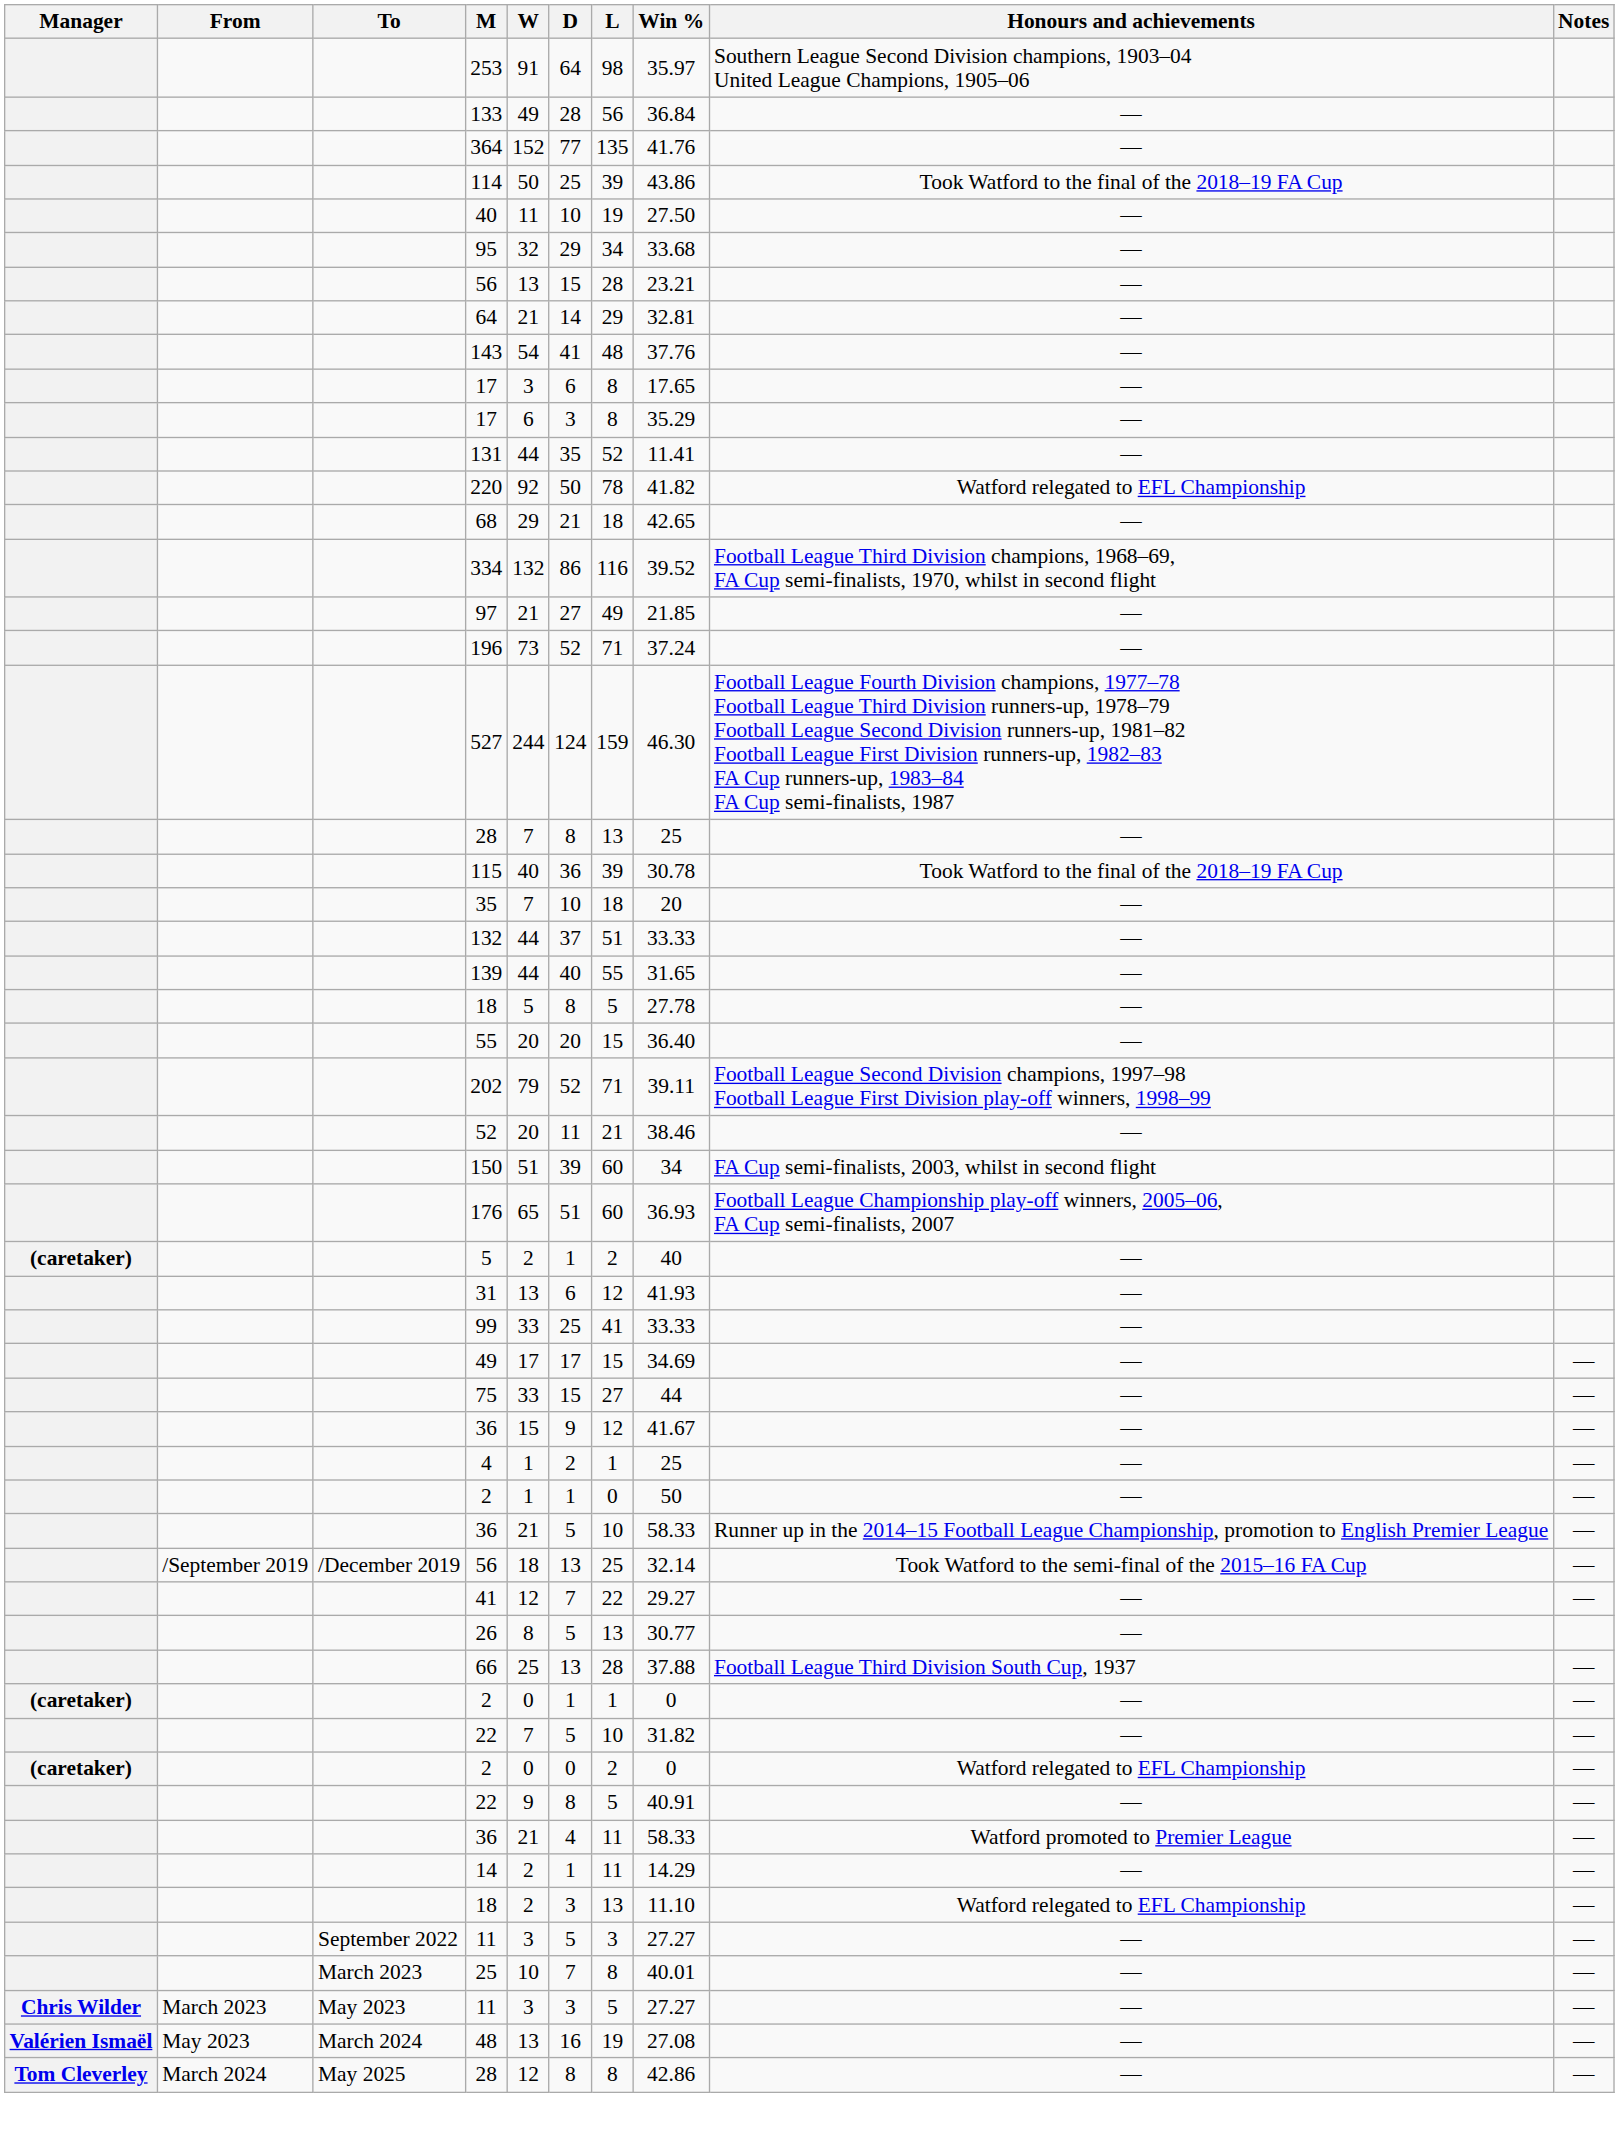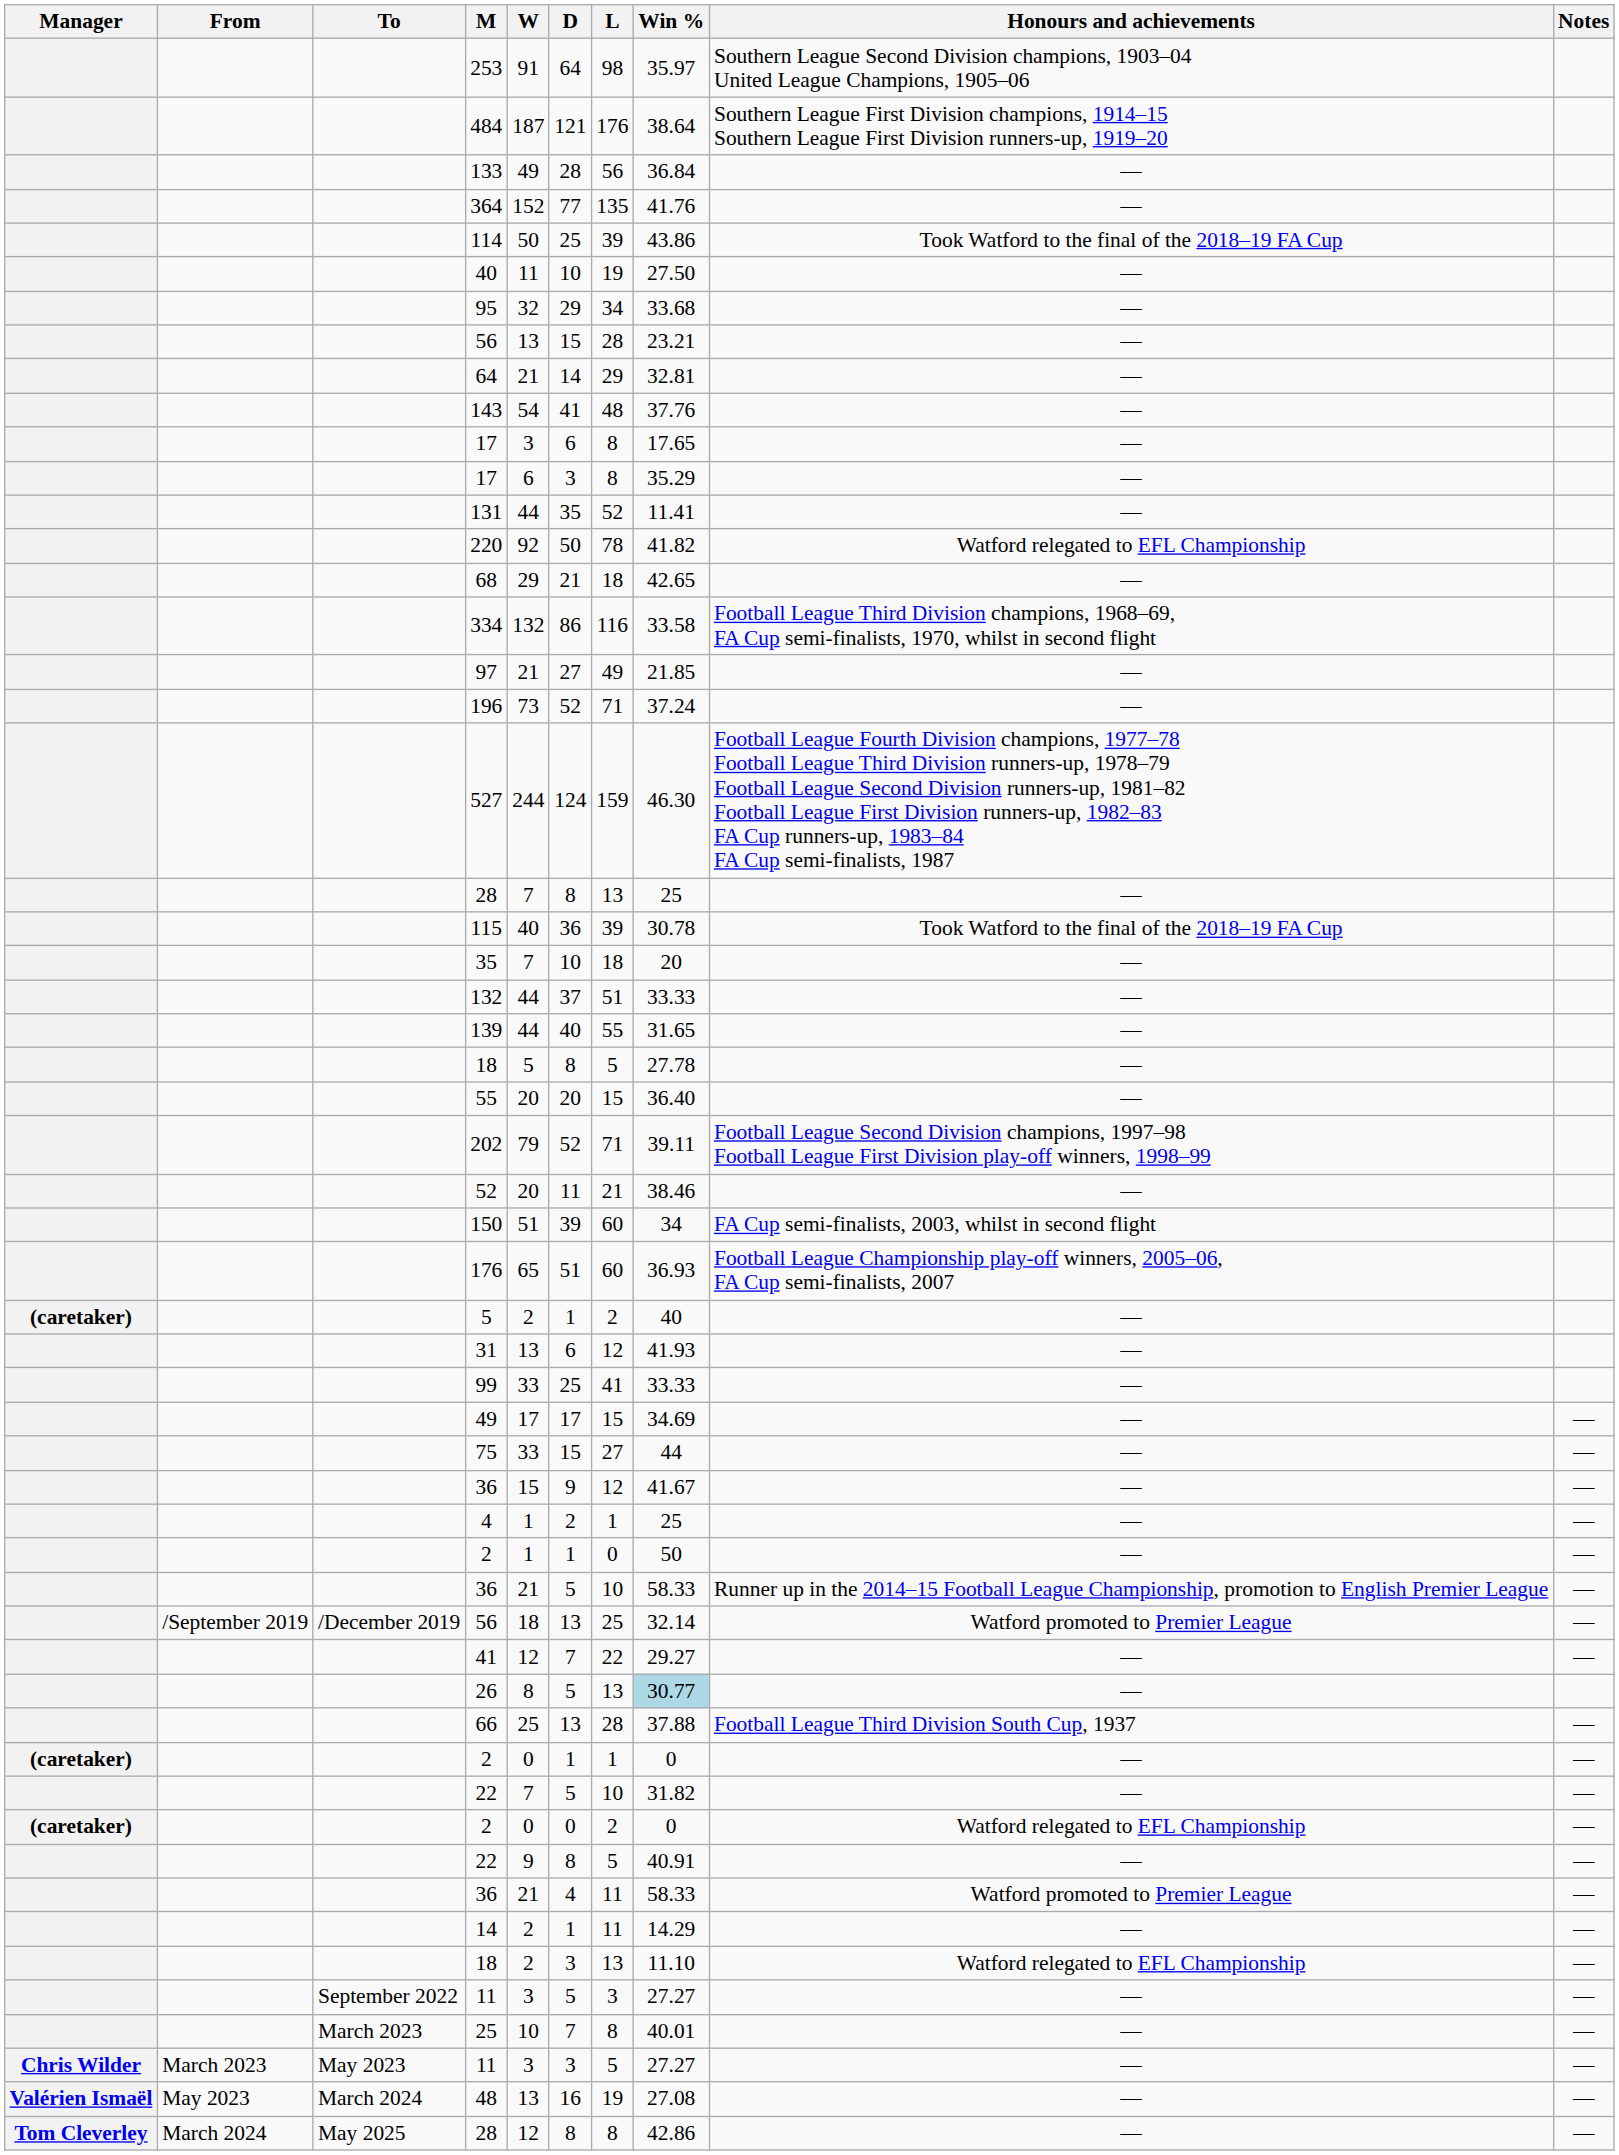+ row: 484 | 187 | 121 | 176 | 38.64 | Southern League First Division champions, 1914–15 Southern League First Division runners-up, 1919–20
334 | Win %: 39.52 -> 33.58
/December 2019 / 56 | Honours and achievements: Took Watford to the semi-final of the 2015–16 FA Cup -> Watford promoted to Premier League
26 | Win %: no background -> lightblue background
